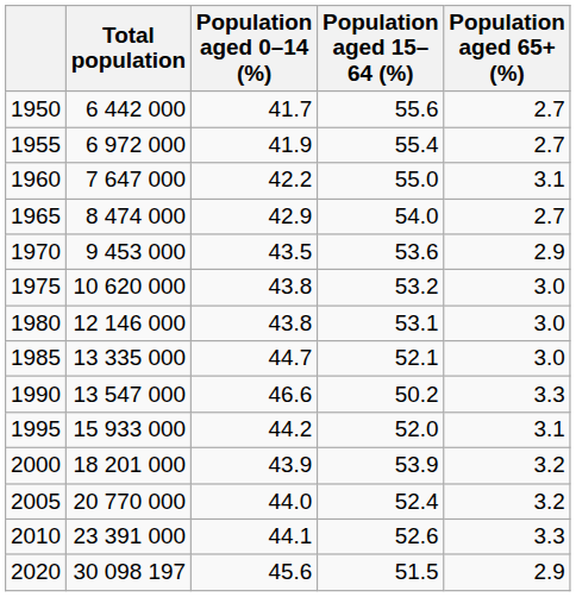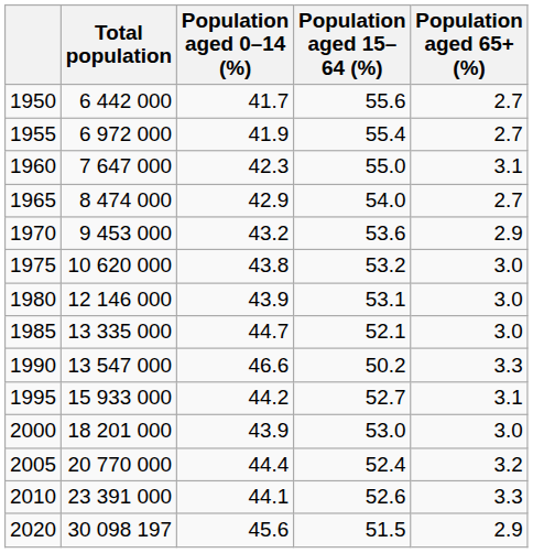1960 | Population aged 0–14 (%): 42.2 -> 42.3
1970 | Population aged 0–14 (%): 43.5 -> 43.2
1980 | Population aged 0–14 (%): 43.8 -> 43.9
1995 | Population aged 15–64 (%): 52.0 -> 52.7
2000 | Population aged 15–64 (%): 53.9 -> 53.0
2000 | Population aged 65+ (%): 3.2 -> 3.0
2005 | Population aged 0–14 (%): 44.0 -> 44.4
